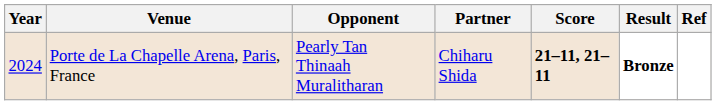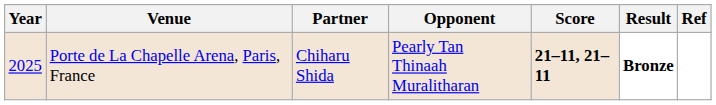columns swapped: Partner <-> Opponent
Porte de La Chapelle Arena, Paris, France | Year: 2024 -> 2025
